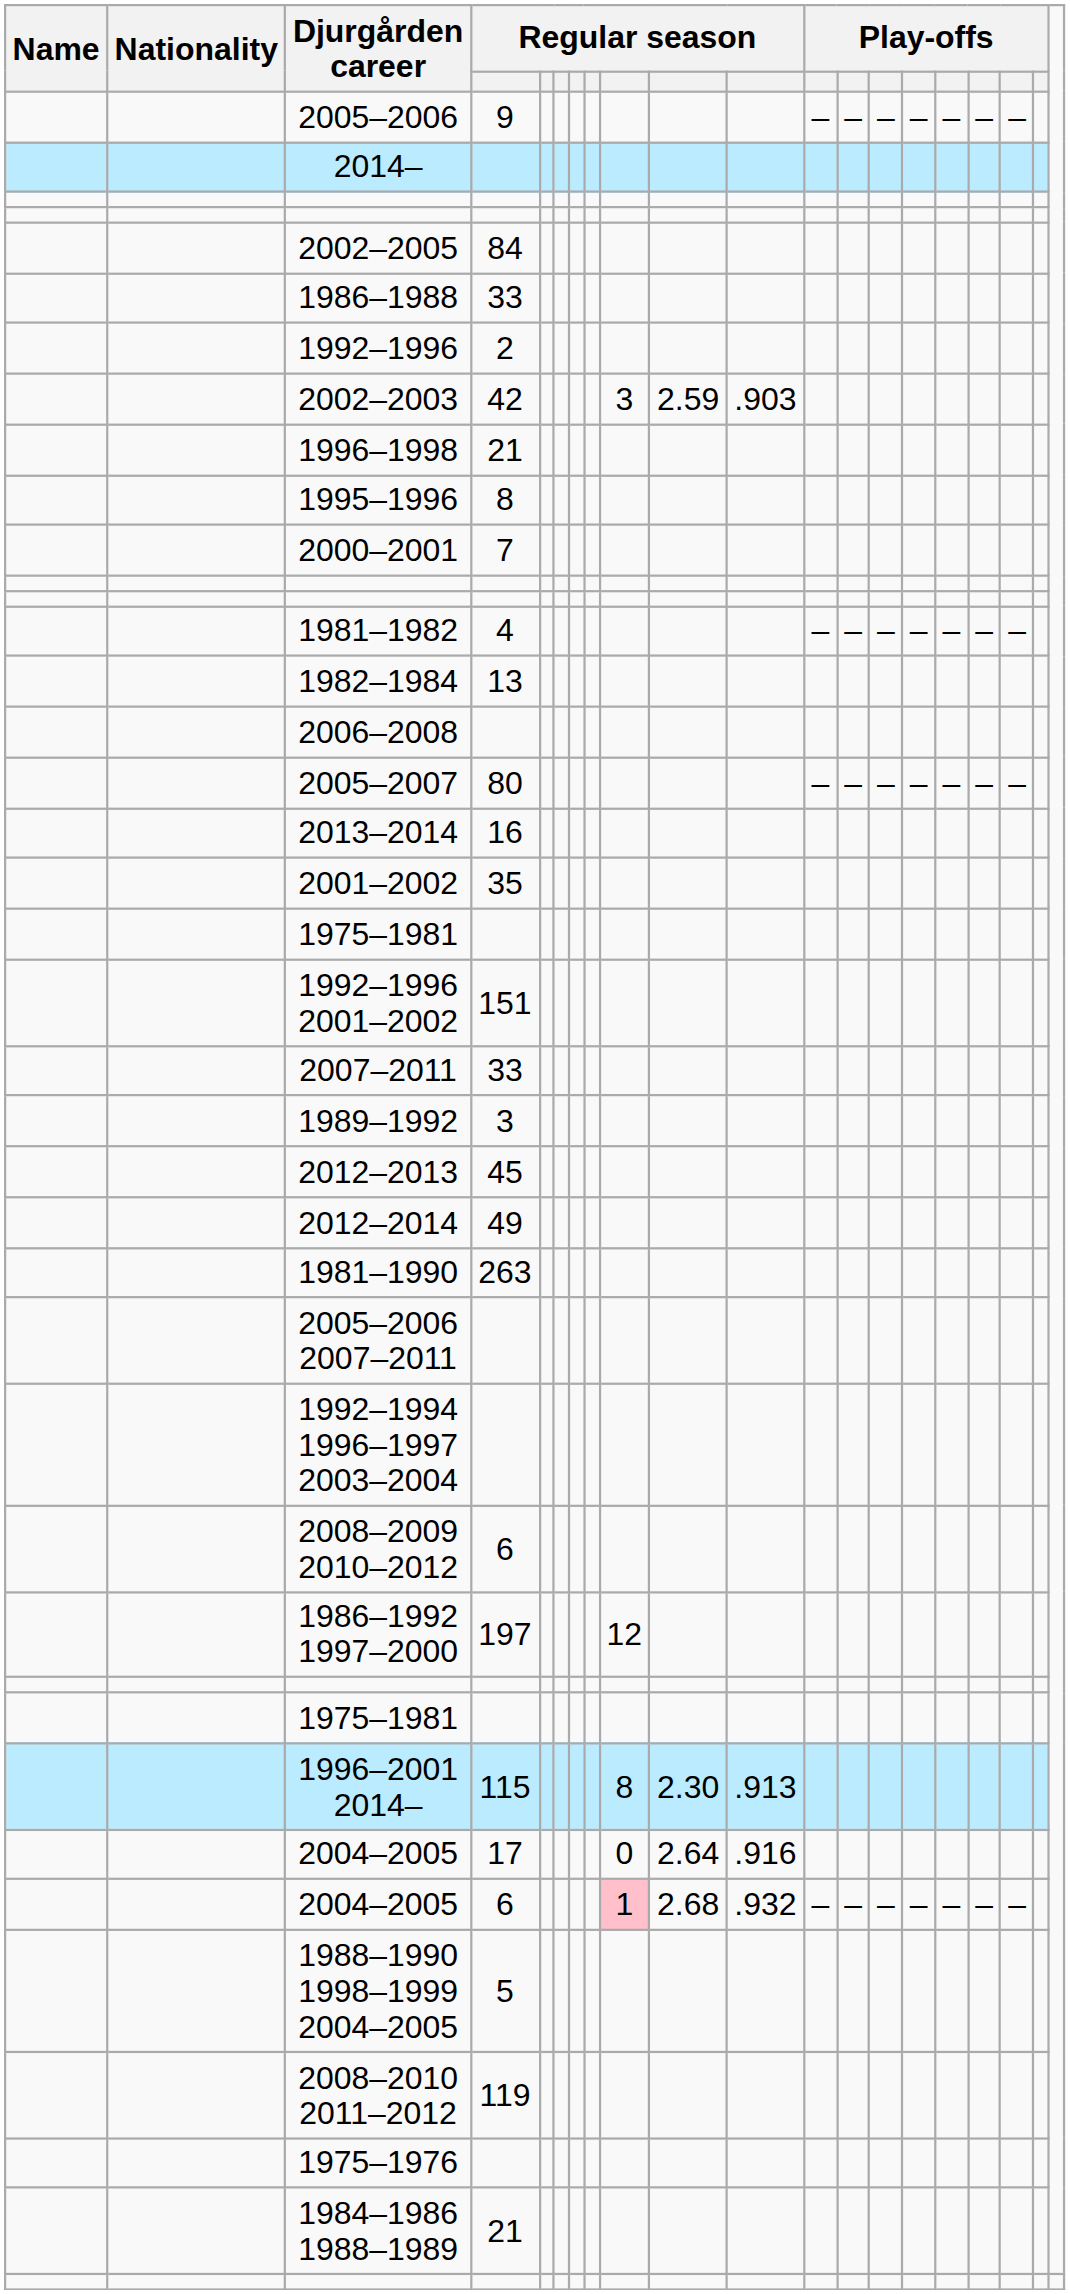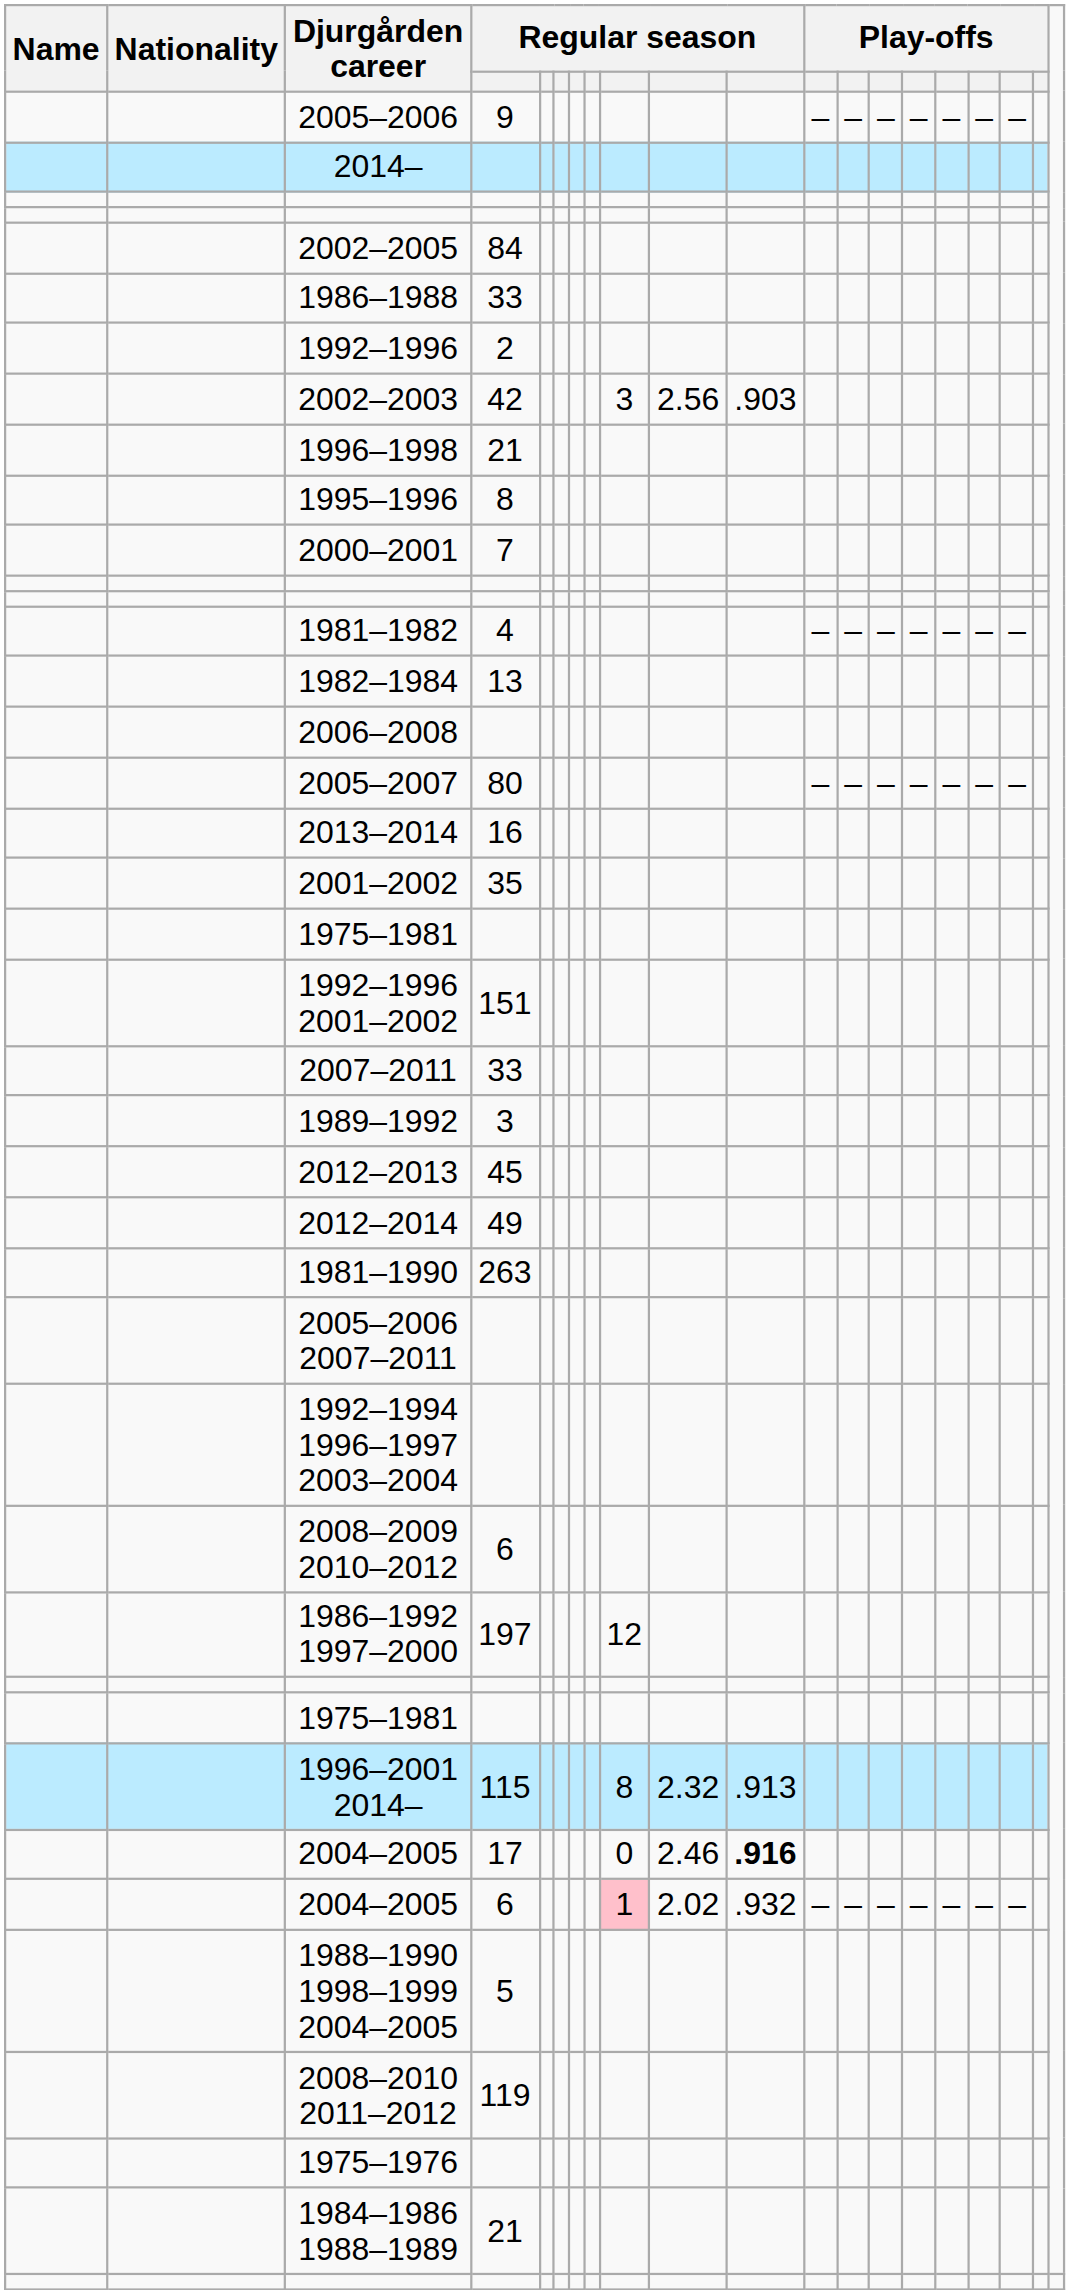2002–2003 | column 10: 2.59 -> 2.56
1996–2001 2014– | column 10: 2.30 -> 2.32
2004–2005 / 17 | column 10: 2.64 -> 2.46
2004–2005 / 17 | column 11: normal -> bold
2004–2005 / 6 | column 10: 2.68 -> 2.02
